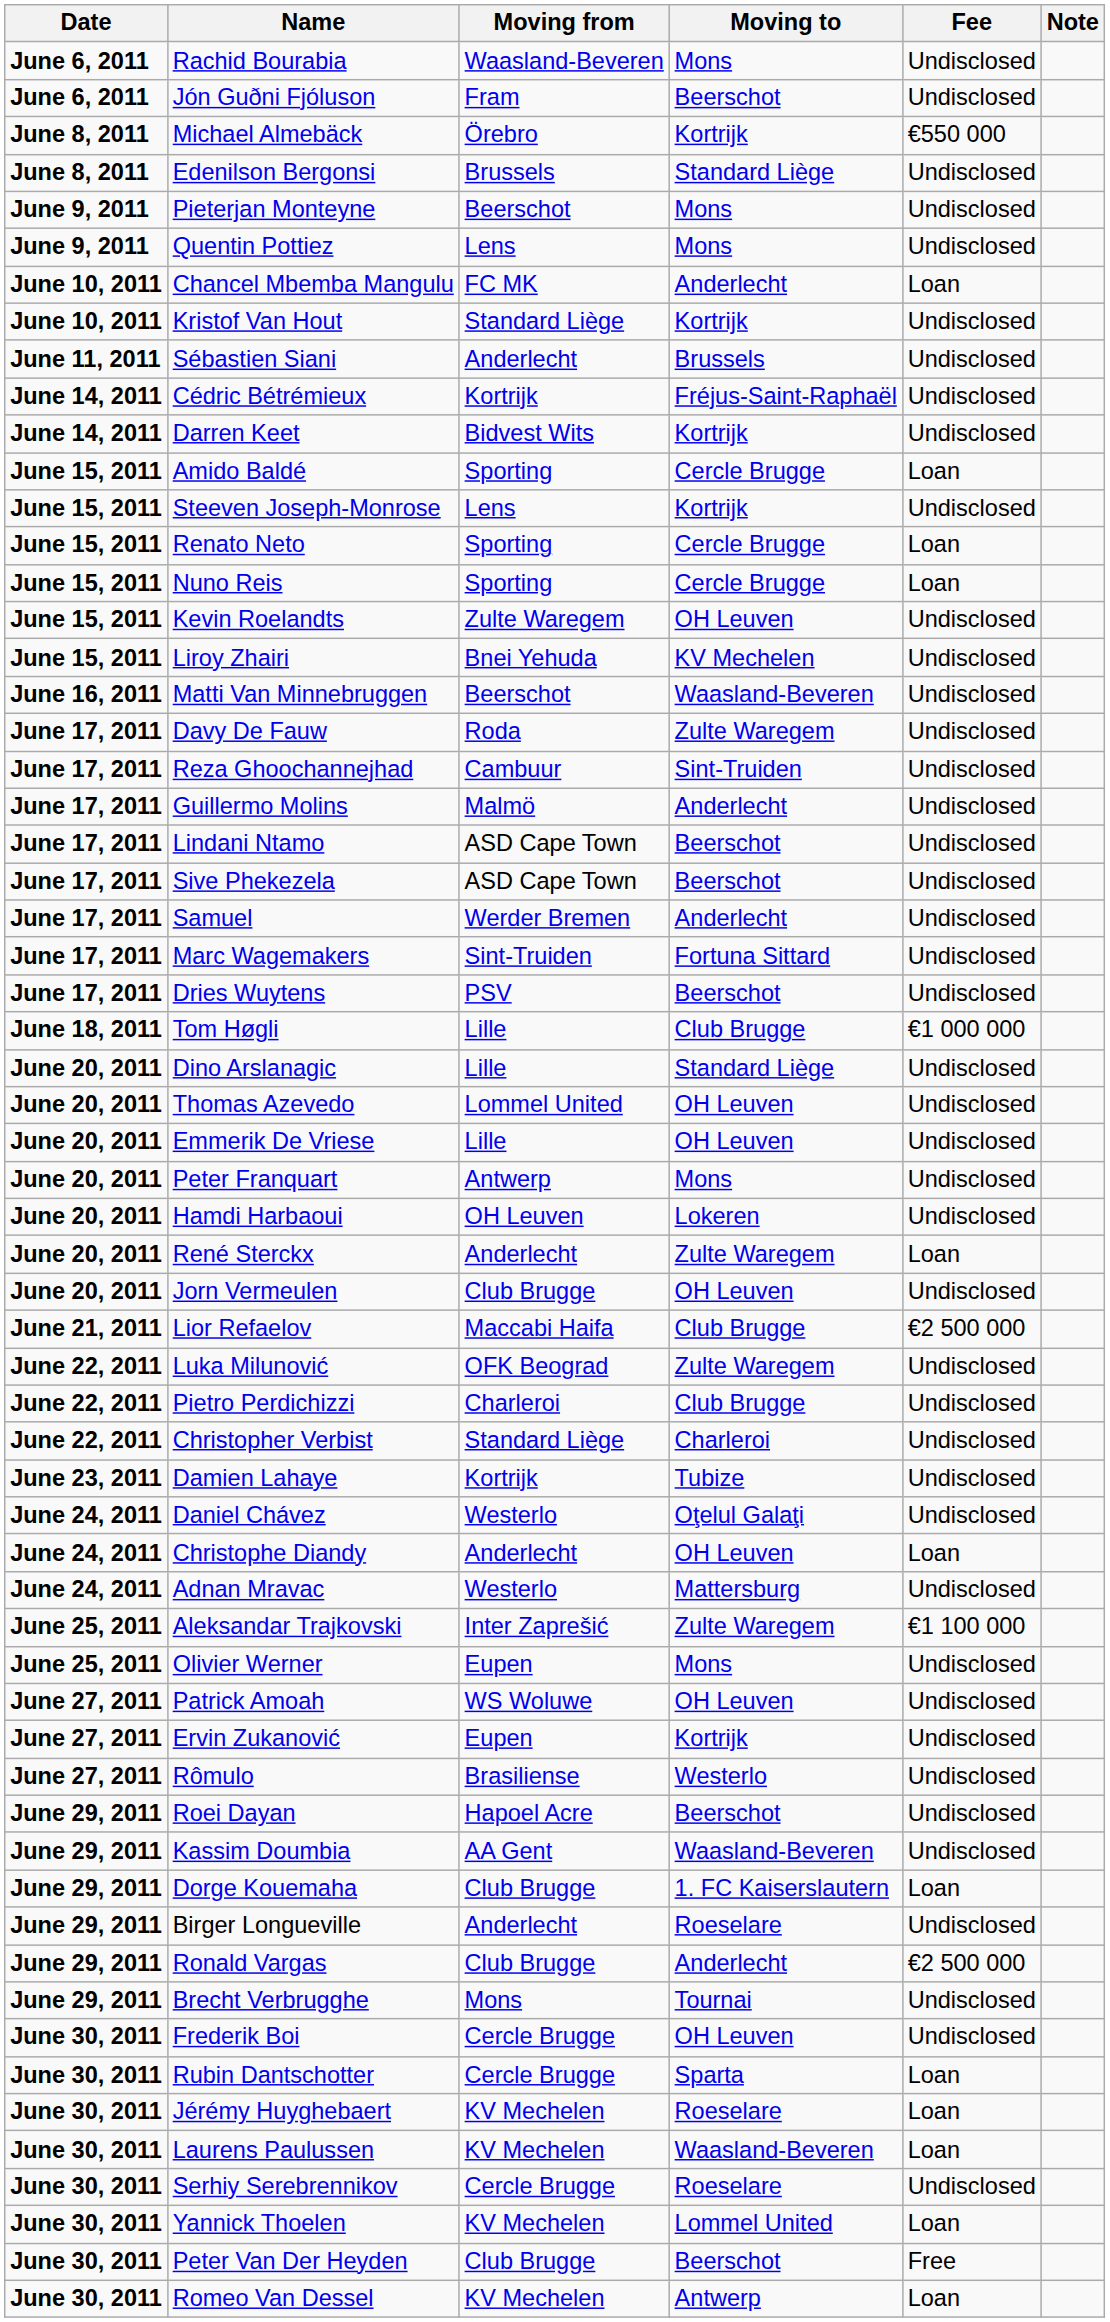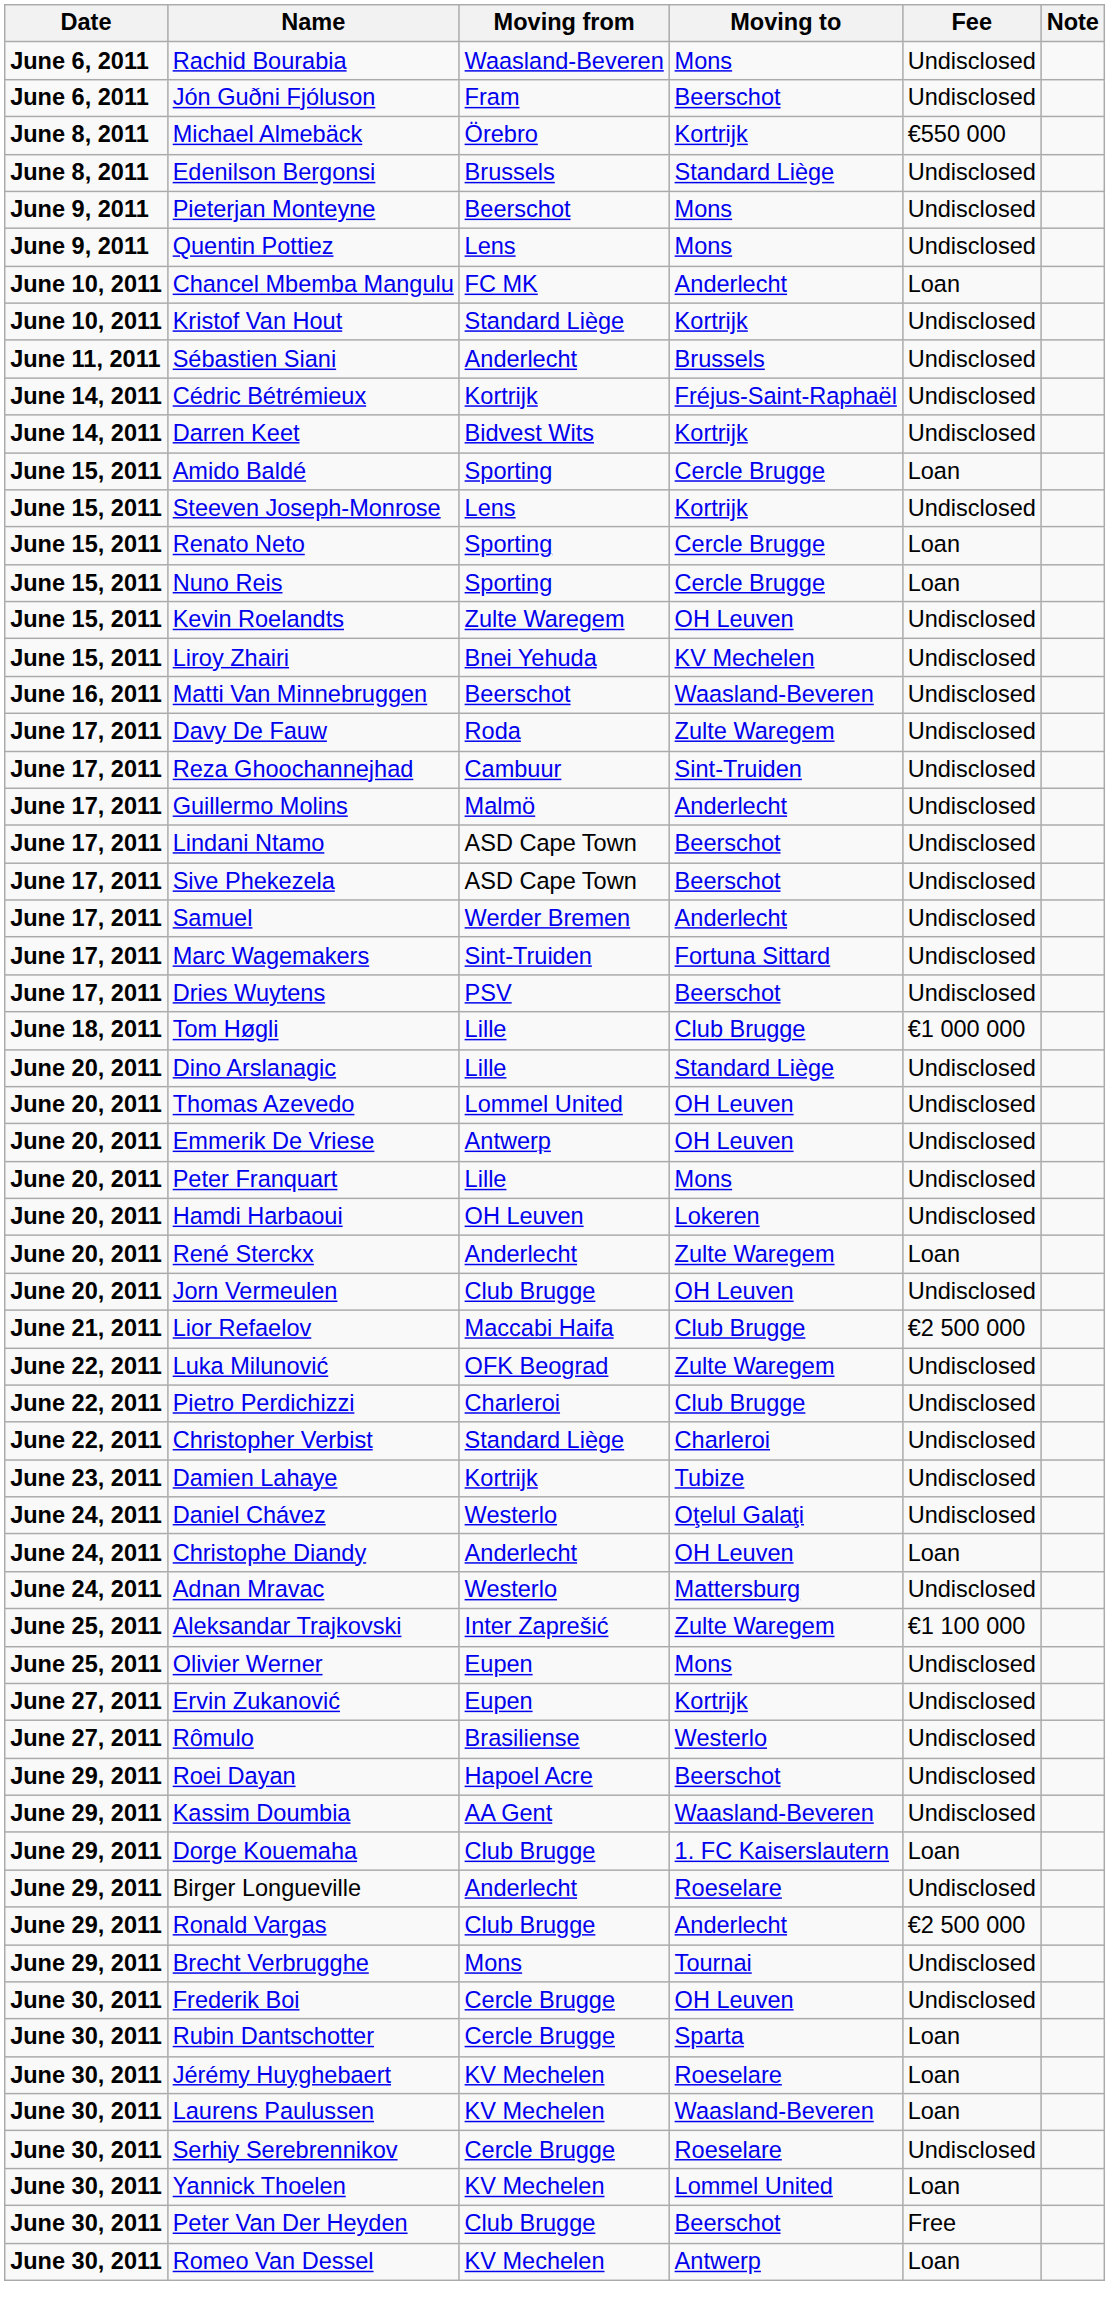Emmerik De Vriese | Moving from: Lille -> Antwerp
Peter Franquart | Moving from: Antwerp -> Lille
- row: June 27, 2011 | Patrick Amoah | WS Woluwe | OH Leuven | Undisclosed
